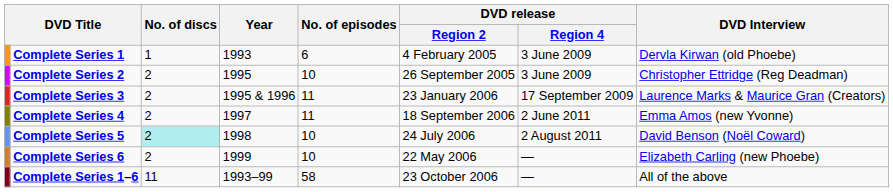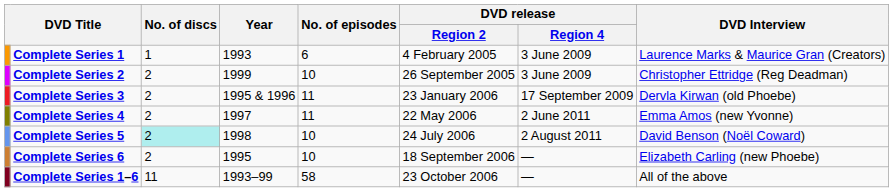Complete Series 1 | DVD Interview: Dervla Kirwan (old Phoebe) -> Laurence Marks & Maurice Gran (Creators)
Complete Series 2 | Year: 1995 -> 1999
Complete Series 3 | DVD Interview: Laurence Marks & Maurice Gran (Creators) -> Dervla Kirwan (old Phoebe)
Complete Series 4 | DVD release / Region 2: 18 September 2006 -> 22 May 2006
Complete Series 6 | Year: 1999 -> 1995
Complete Series 6 | DVD release / Region 2: 22 May 2006 -> 18 September 2006
